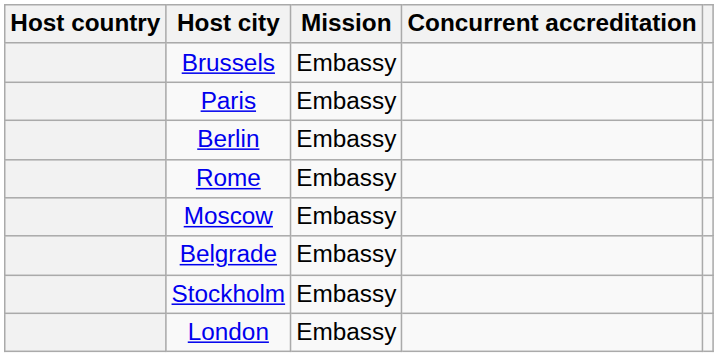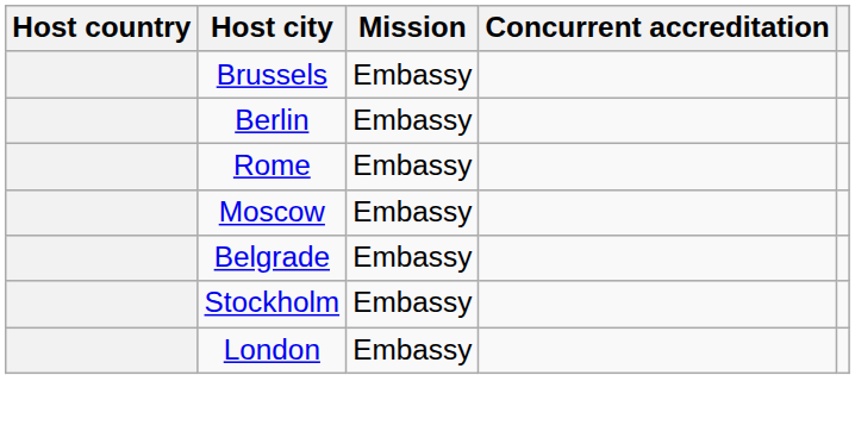- row: Paris | Embassy
